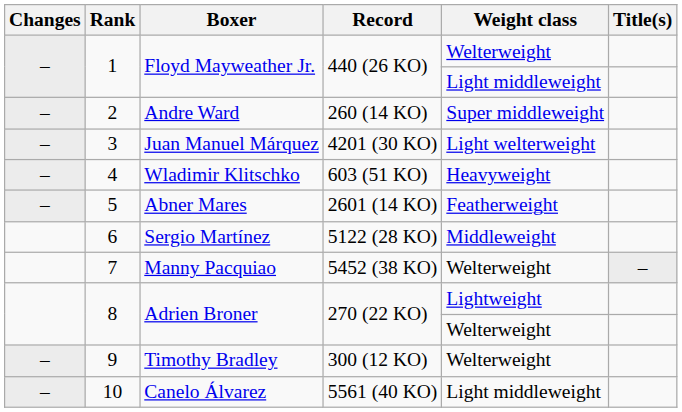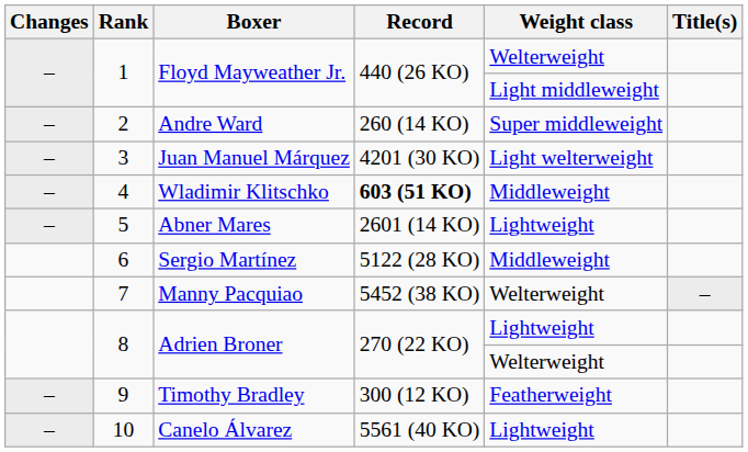4 | Record: normal -> bold
4 | Weight class: Heavyweight -> Middleweight
5 | Weight class: Featherweight -> Lightweight
9 | Weight class: Welterweight -> Featherweight
10 | Weight class: Light middleweight -> Lightweight
